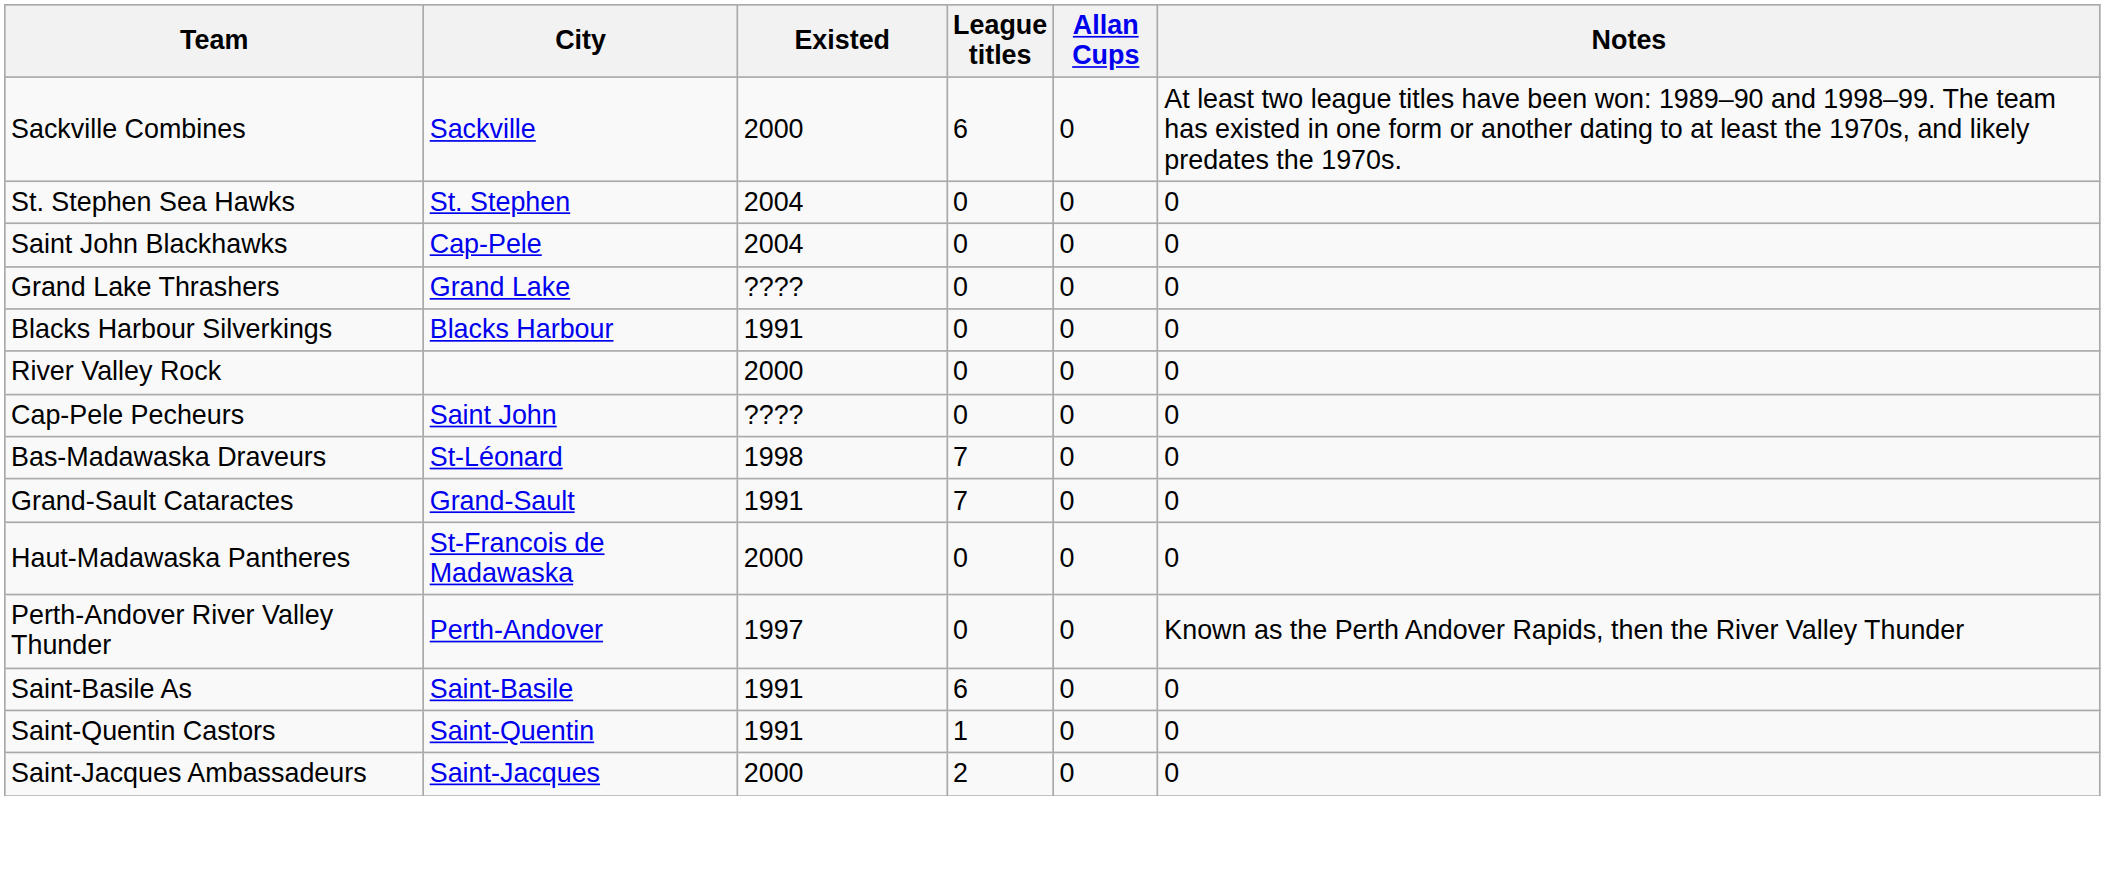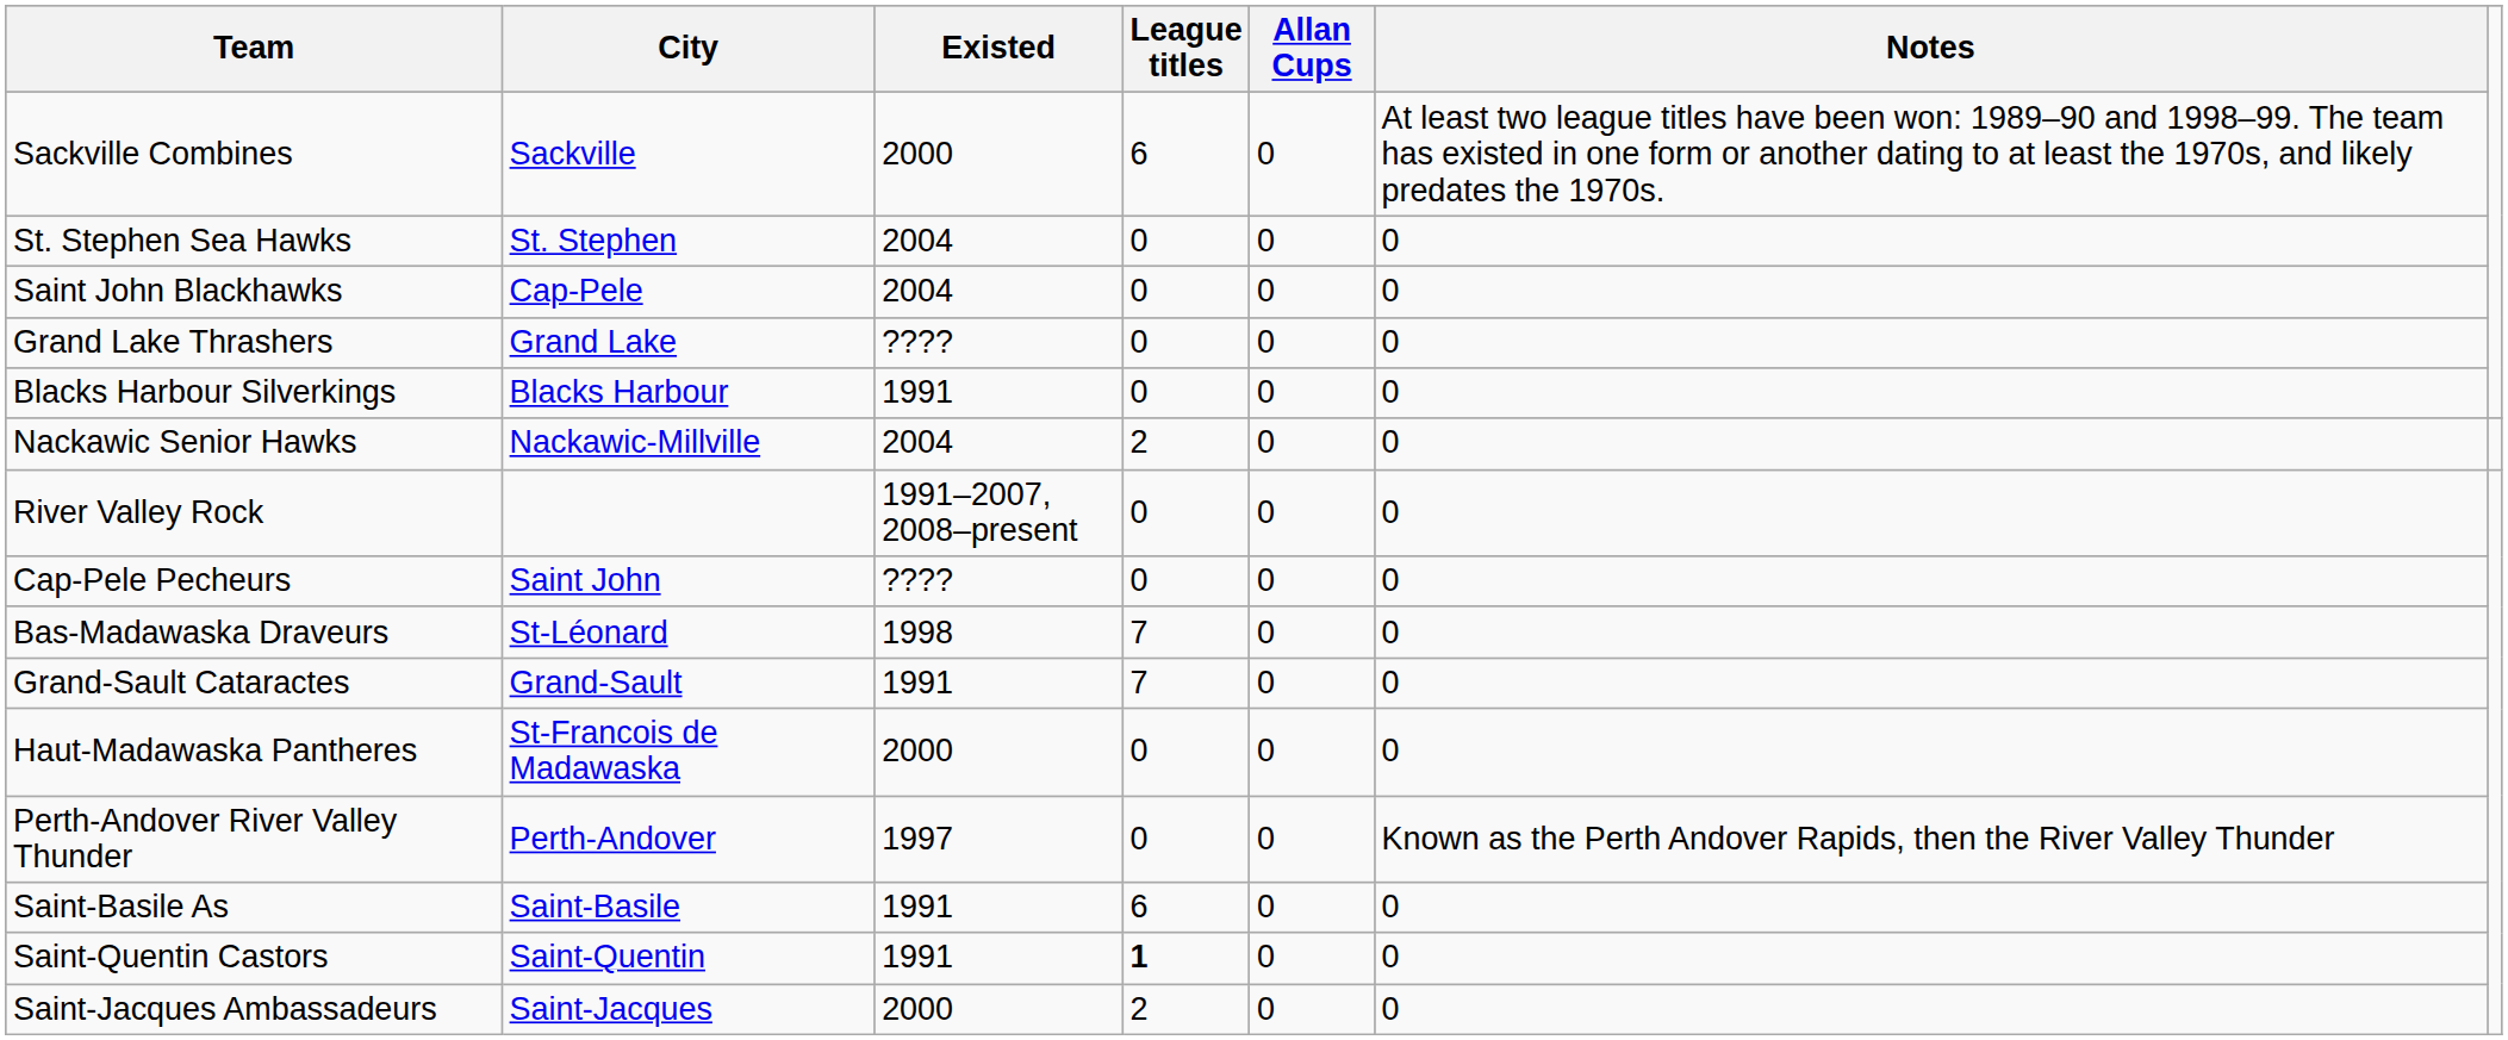+ row: Nackawic Senior Hawks | Nackawic-Millville | 2004 | 2 | 0 | 0
River Valley Rock | Existed: 2000 -> 1991–2007, 2008–present
Saint-Quentin Castors | League titles: normal -> bold
